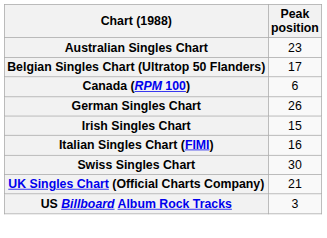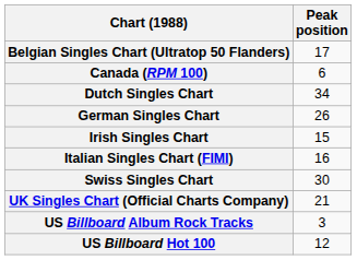- row: Australian Singles Chart | 23
+ row: Dutch Singles Chart | 34
+ row: US Billboard Hot 100 | 12
